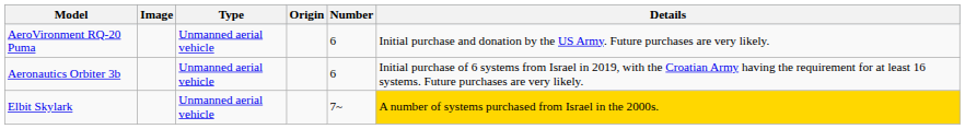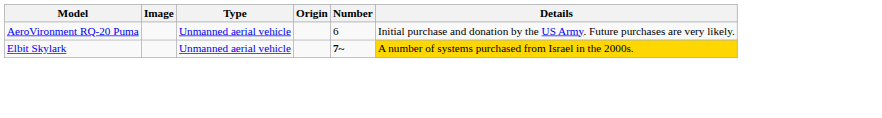- row: Aeronautics Orbiter 3b | Unmanned aerial vehicle | 6 | Initial purchase of 6 systems from Israel in 2019, with the Croatian Army having the requirement for at least 16 systems. Future purchases are very likely.
Elbit Skylark | Number: normal -> bold
